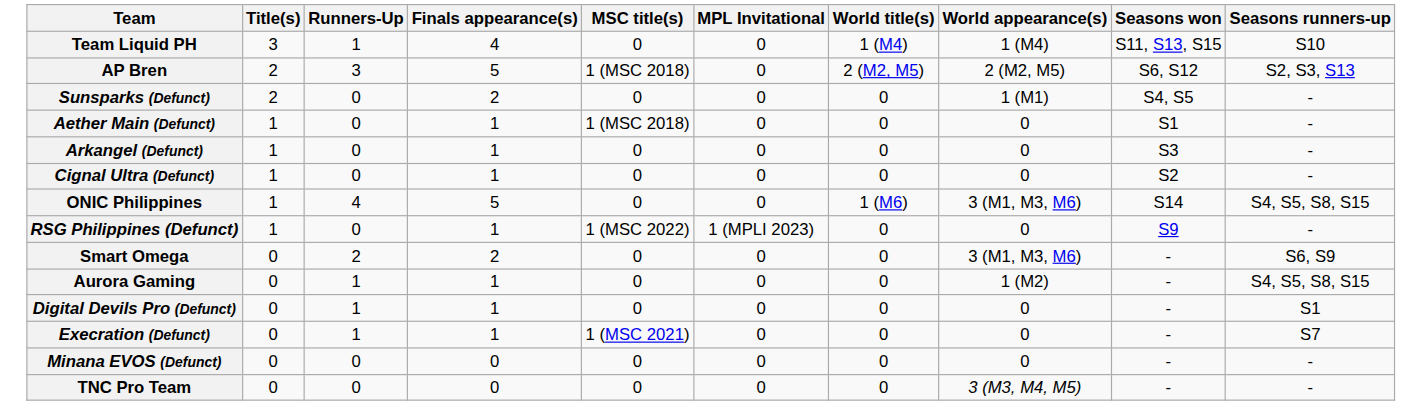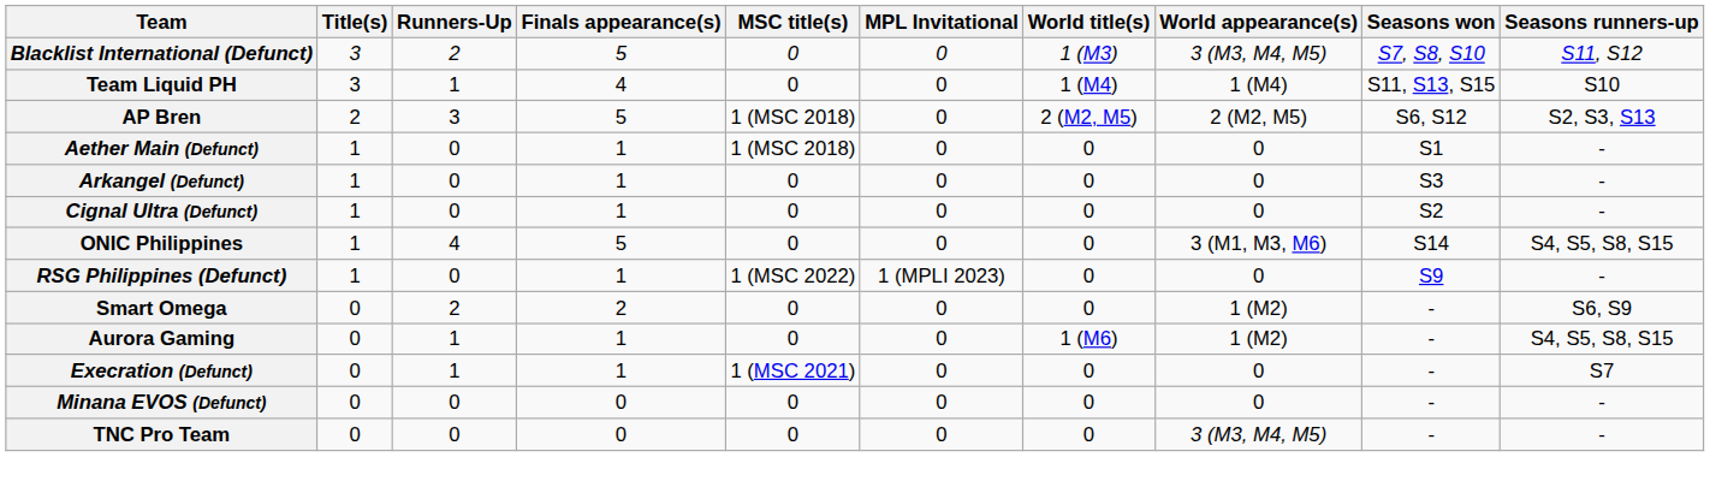+ row: Blacklist International (Defunct) | 3 | 2 | 5 | 0 | 0 | 1 (M3) | 3 (M3, M4, M5) | S7, S8, S10 | S11, S12
- row: Sunsparks (Defunct) | 2 | 0 | 2 | 0 | 0 | 0 | 1 (M1) | S4, S5 | -
ONIC Philippines | World title(s): 1 (M6) -> 0
Smart Omega | World appearance(s): 3 (M1, M3, M6) -> 1 (M2)
Aurora Gaming | World title(s): 0 -> 1 (M6)
- row: Digital Devils Pro (Defunct) | 0 | 1 | 1 | 0 | 0 | 0 | 0 | - | S1
